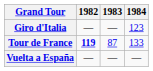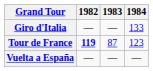Giro d'Italia | 1984: 123 -> 133
Tour de France | 1984: 133 -> 123
